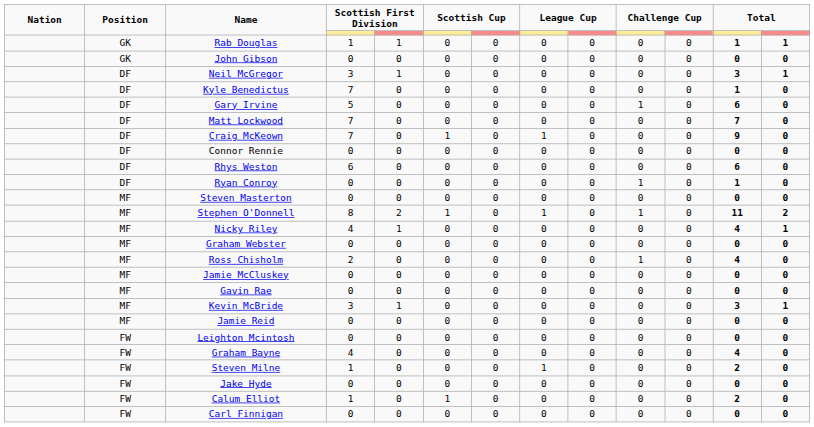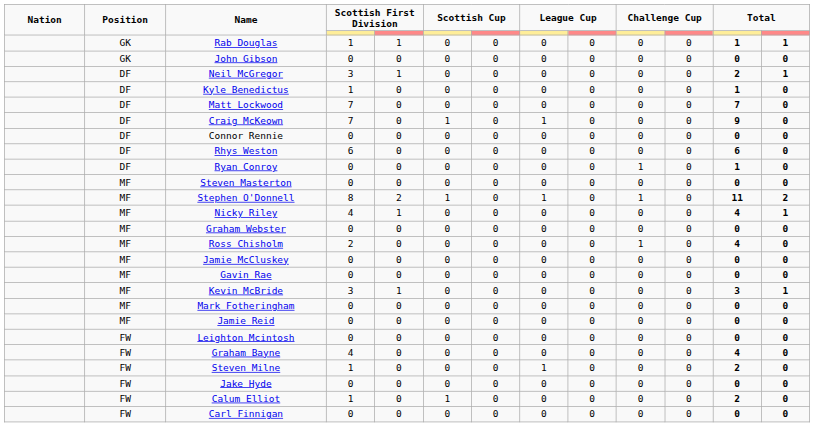Neil McGregor | column 12: 3 -> 2
Kyle Benedictus | column 4: 7 -> 1
- row: DF | Gary Irvine | 5 | 0 | 0 | 0 | 0 | 0 | 1 | 0 | 6 | 0
+ row: MF | Mark Fotheringham | 0 | 0 | 0 | 0 | 0 | 0 | 0 | 0 | 0 | 0
